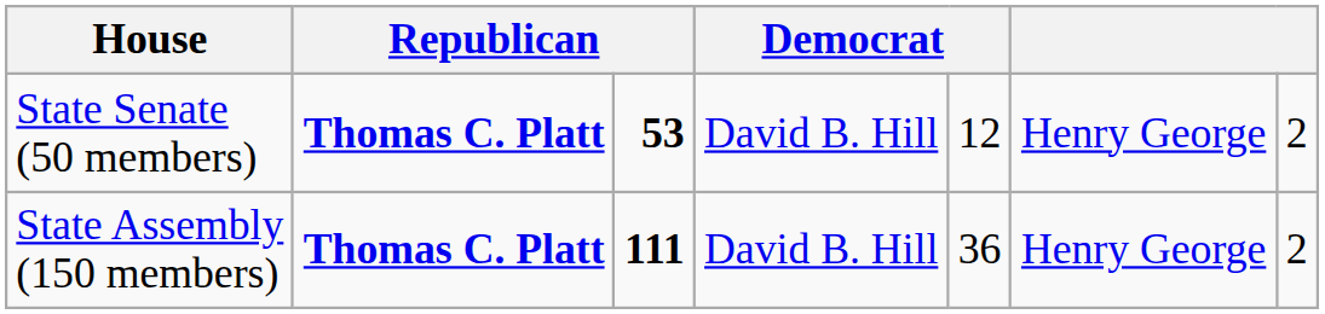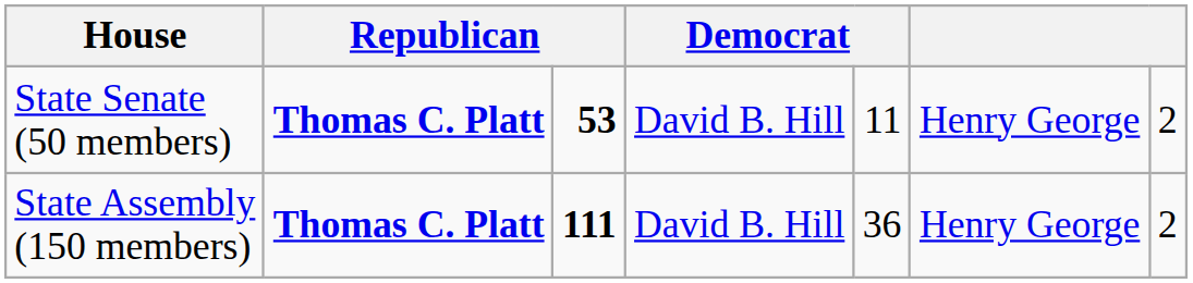State Senate (50 members) | column 5: 12 -> 11
